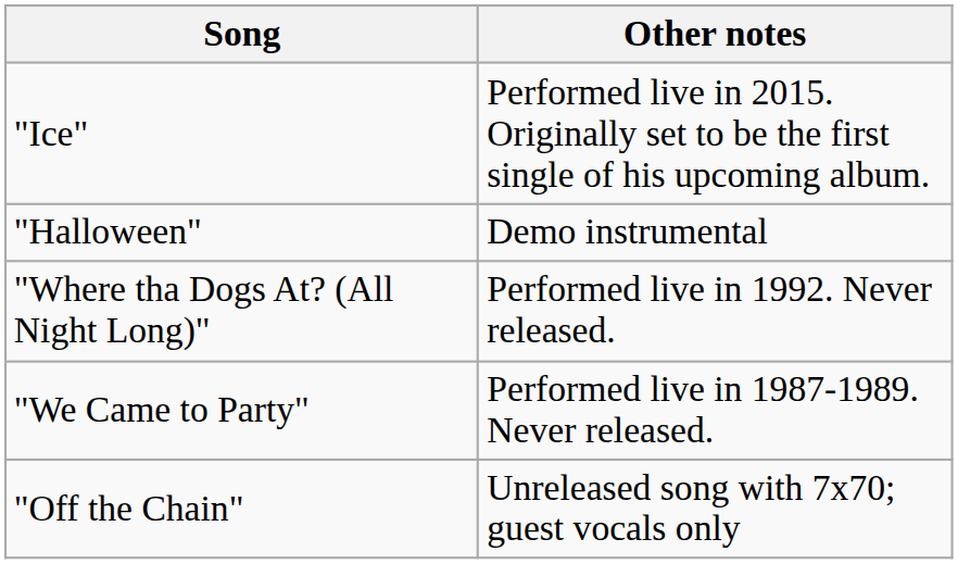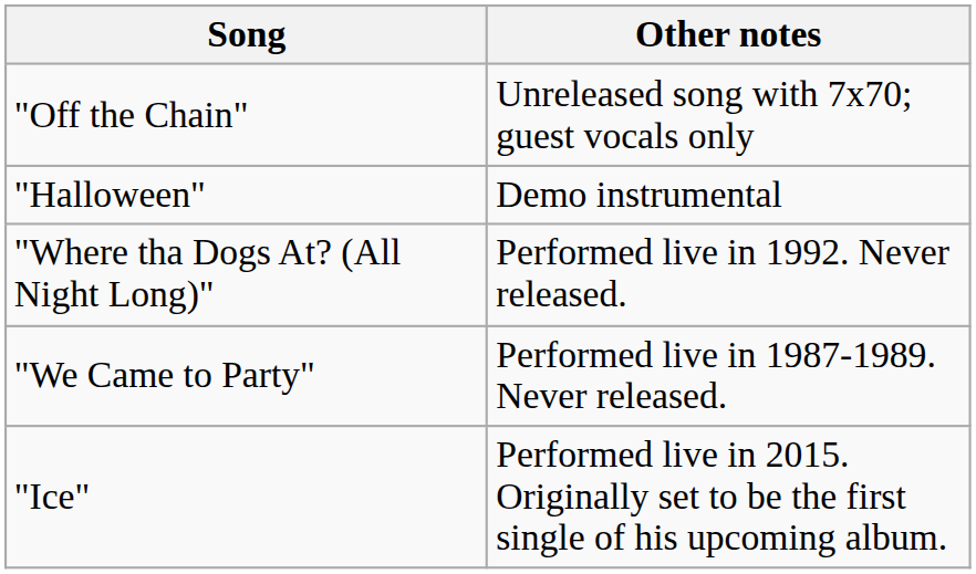rows swapped: "Off the Chain" <-> "Ice"
